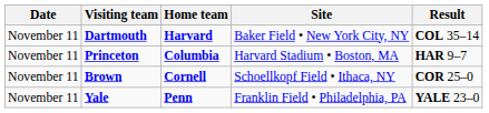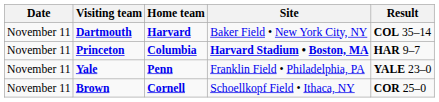Princeton | Site: normal -> bold
rows swapped: Yale <-> Brown
